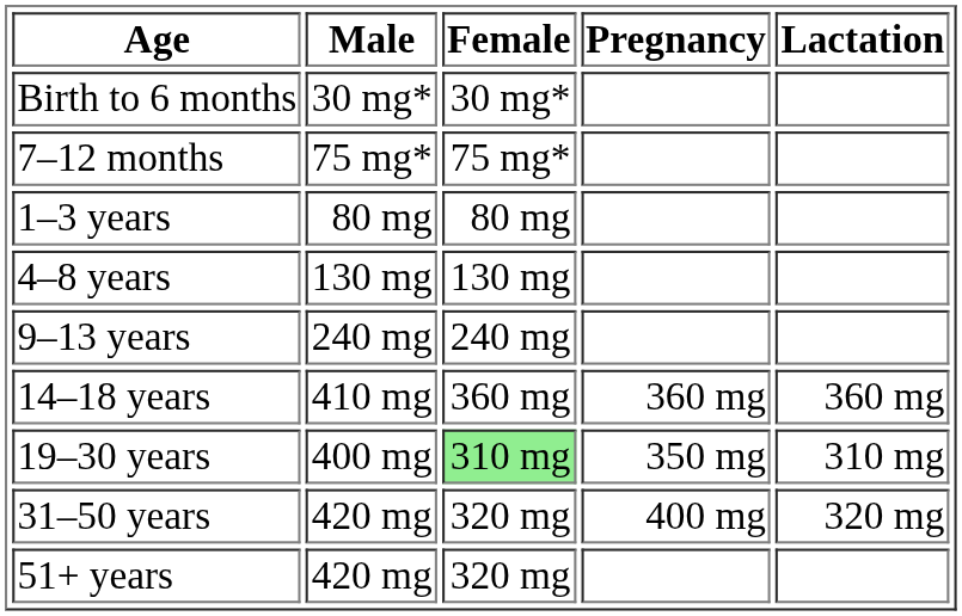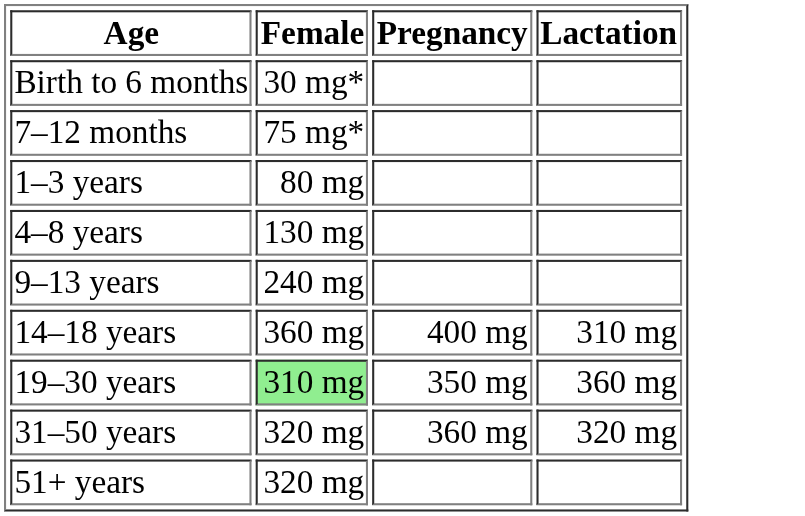- column: Male | 30 mg* | 75 mg* | 80 mg | 130 mg | 240 mg | 410 mg | 400 mg | 420 mg | 420 mg
14–18 years | Pregnancy: 360 mg -> 400 mg
14–18 years | Lactation: 360 mg -> 310 mg
19–30 years | Lactation: 310 mg -> 360 mg
31–50 years | Pregnancy: 400 mg -> 360 mg
